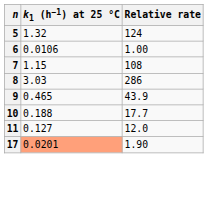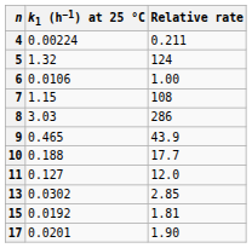+ row: 4 | 0.00224 | 0.211
+ row: 13 | 0.0302 | 2.85
+ row: 15 | 0.0192 | 1.81
17 | k1 (h−1) at 25 °C: lightsalmon background -> no background
